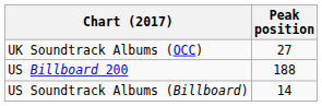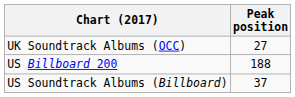US Soundtrack Albums (Billboard) | Peak position: 14 -> 37
